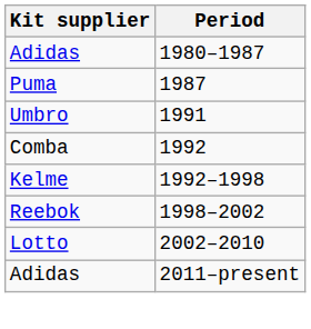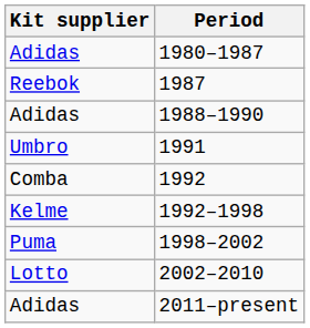1987 | Kit supplier: Puma -> Reebok
+ row: Adidas | 1988–1990
1998–2002 | Kit supplier: Reebok -> Puma
